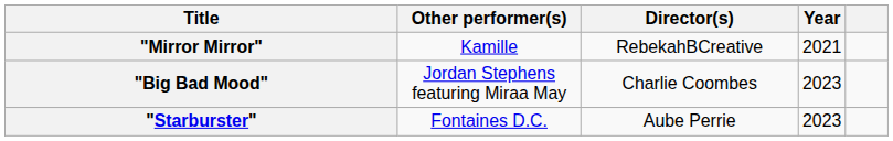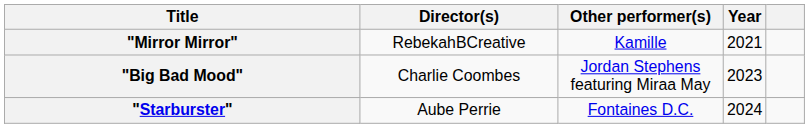columns swapped: Other performer(s) <-> Director(s)
"Starburster" | Year: 2023 -> 2024
